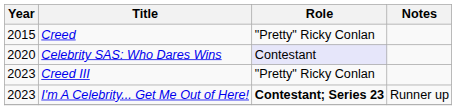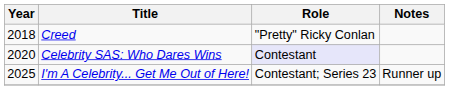Creed | Year: 2015 -> 2018
- row: 2023 | Creed III | "Pretty" Ricky Conlan
I'm A Celebrity... Get Me Out of Here! | Year: 2023 -> 2025
I'm A Celebrity... Get Me Out of Here! | Role: bold -> normal
